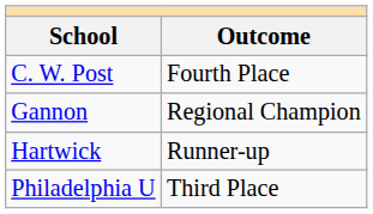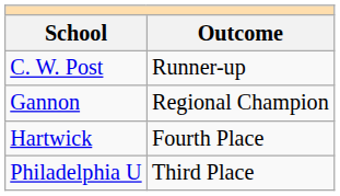C. W. Post | Outcome: Fourth Place -> Runner-up
Hartwick | Outcome: Runner-up -> Fourth Place
